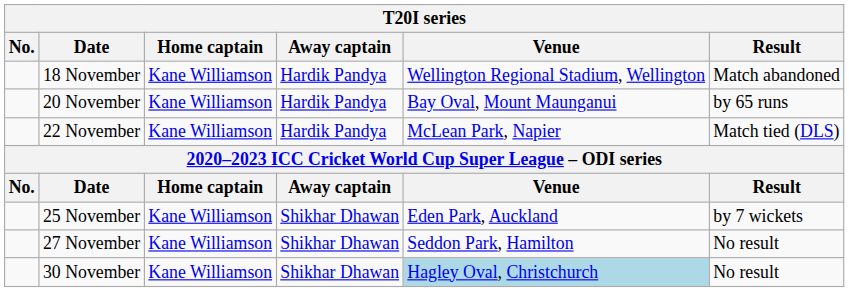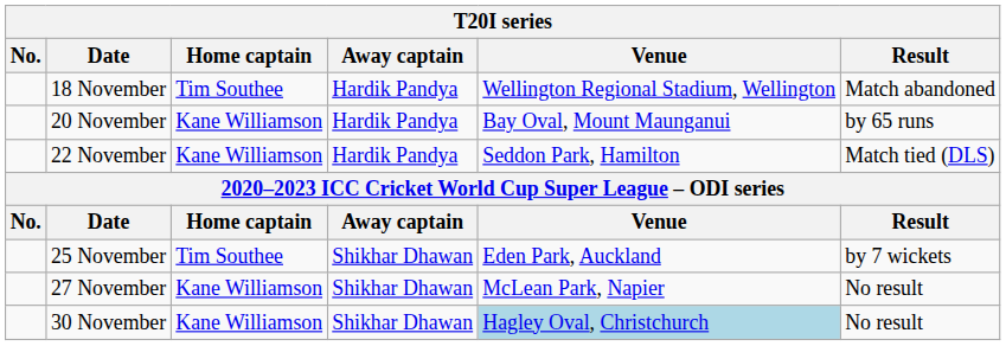18 November | Home captain: Kane Williamson -> Tim Southee
22 November | Venue: McLean Park, Napier -> Seddon Park, Hamilton
25 November | Home captain: Kane Williamson -> Tim Southee
27 November | Venue: Seddon Park, Hamilton -> McLean Park, Napier
